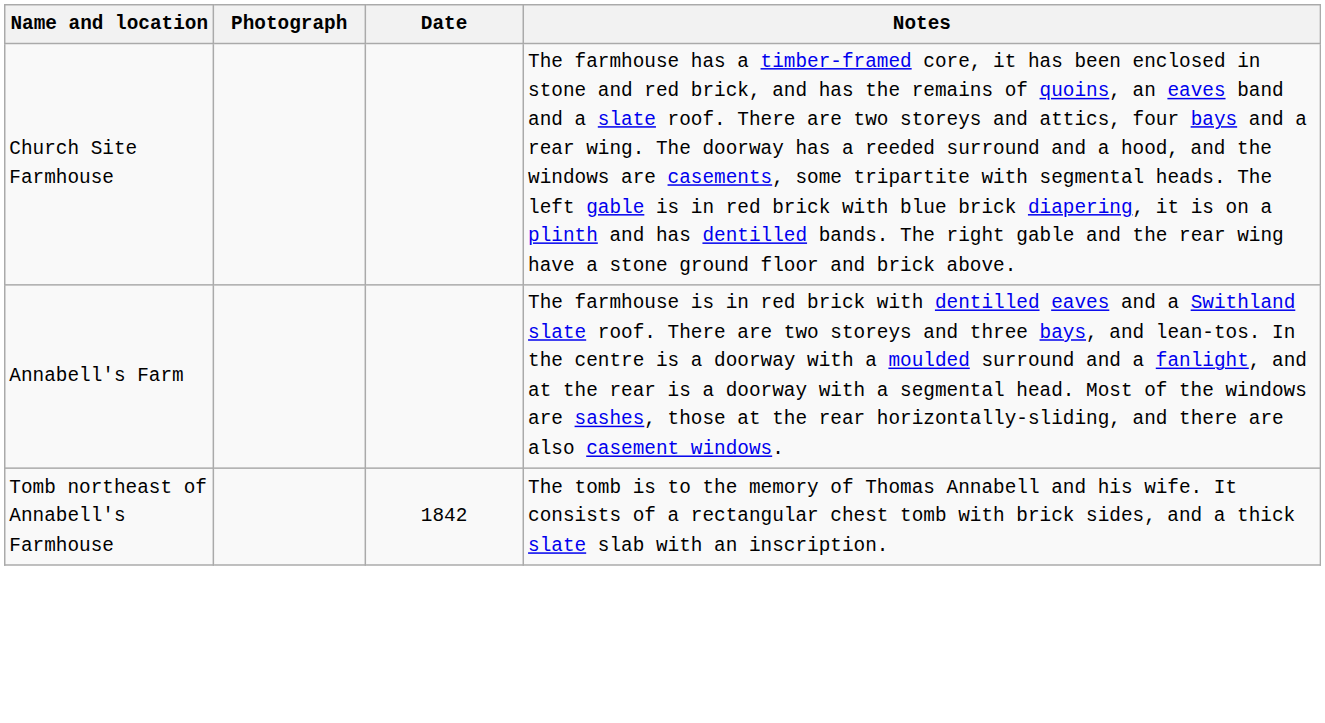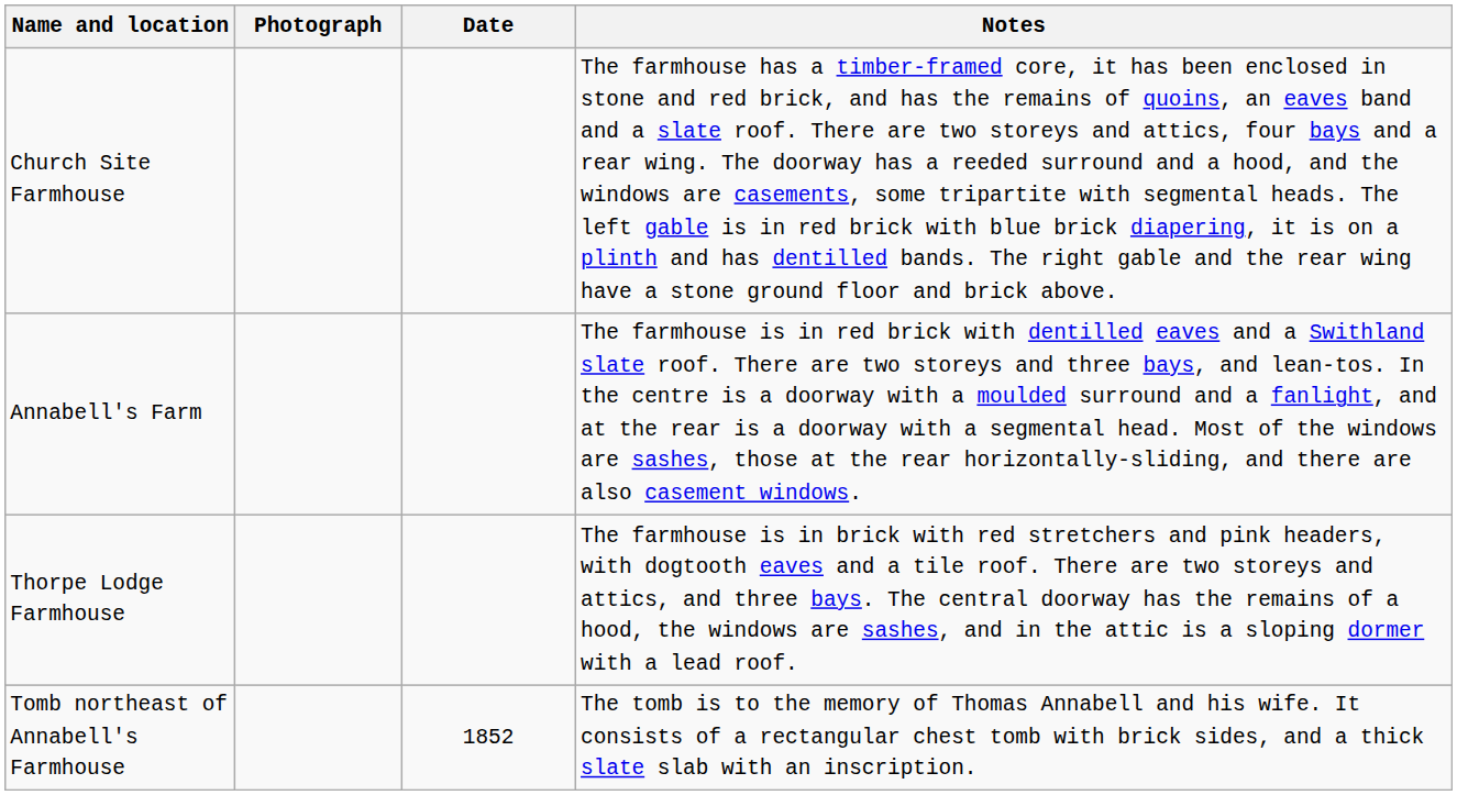+ row: Thorpe Lodge Farmhouse | The farmhouse is in brick with red stretchers and pink headers, with dogtooth eaves and a tile roof. There are two storeys and attics, and three bays. The central doorway has the remains of a hood, the windows are sashes, and in the attic is a sloping dormer with a lead roof.
Tomb northeast of Annabell's Farmhouse | Date: 1842 -> 1852
